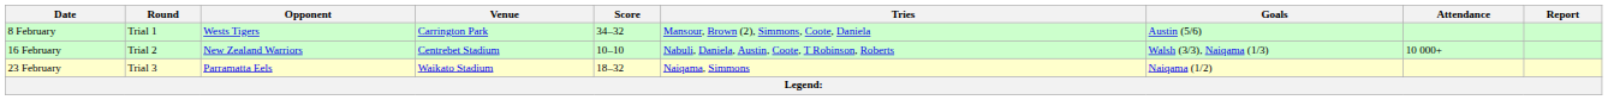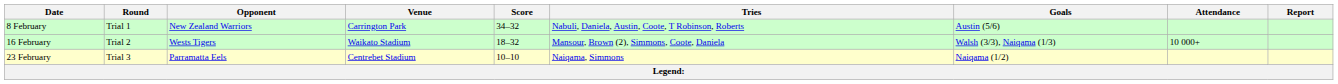8 February | Opponent: Wests Tigers -> New Zealand Warriors
8 February | Tries: Mansour, Brown (2), Simmons, Coote, Daniela -> Nabuli, Daniela, Austin, Coote, T Robinson, Roberts
16 February | Opponent: New Zealand Warriors -> Wests Tigers
16 February | Venue: Centrebet Stadium -> Waikato Stadium
16 February | Score: 10–10 -> 18–32
16 February | Tries: Nabuli, Daniela, Austin, Coote, T Robinson, Roberts -> Mansour, Brown (2), Simmons, Coote, Daniela
23 February | Venue: Waikato Stadium -> Centrebet Stadium
23 February | Score: 18–32 -> 10–10
